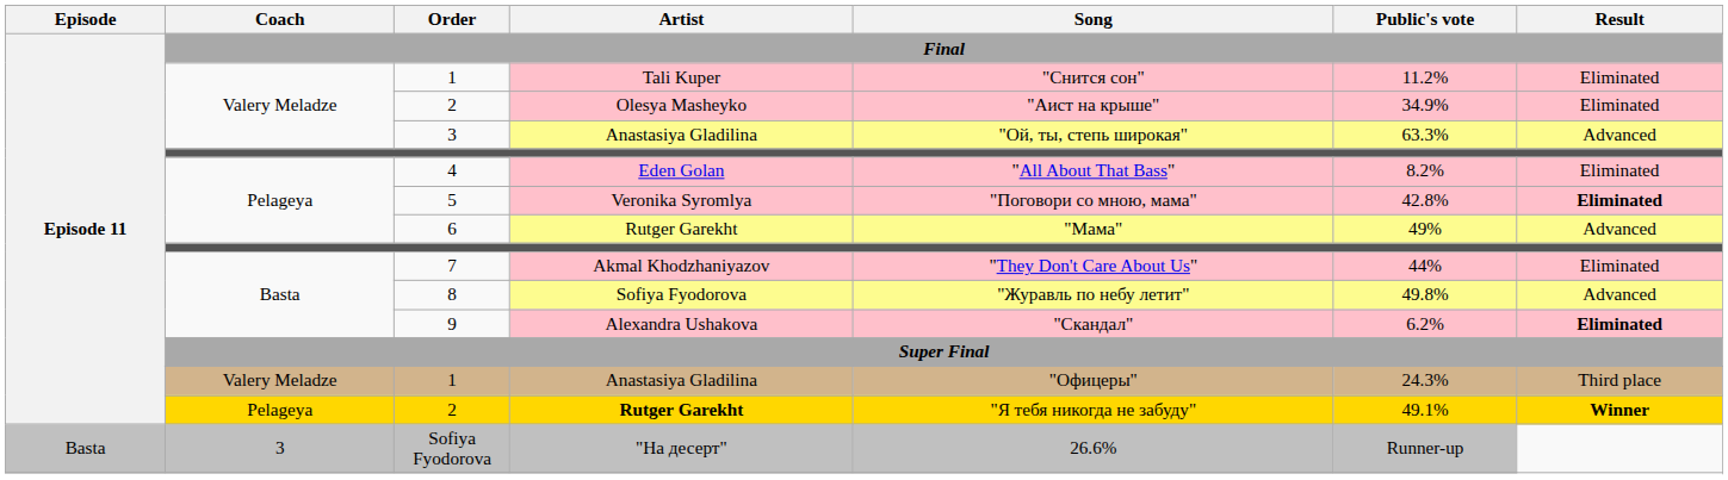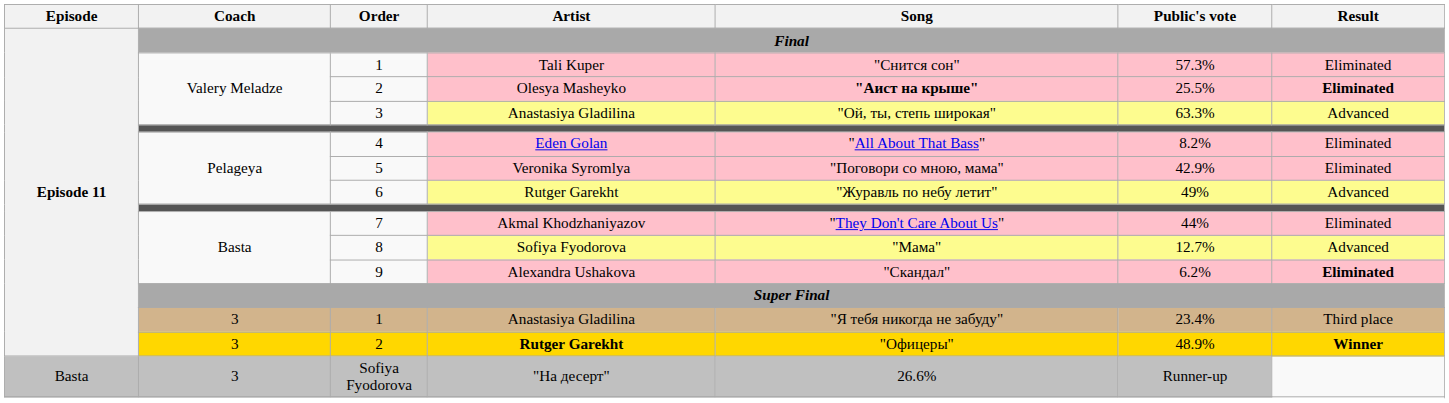1 / Tali Kuper | Public's vote: 11.2% -> 57.3%
2 / Olesya Masheyko | Song: normal -> bold
2 / Olesya Masheyko | Public's vote: 34.9% -> 25.5%
2 / Olesya Masheyko | Result: normal -> bold
5 | Public's vote: 42.8% -> 42.9%
5 | Result: bold -> normal
6 | Song: "Мама" -> "Журавль по небу летит"
8 | Song: "Журавль по небу летит" -> "Мама"
8 | Public's vote: 49.8% -> 12.7%
1 / Anastasiya Gladilina | Coach: Valery Meladze -> 3
1 / Anastasiya Gladilina | Song: "Офицеры" -> "Я тебя никогда не забуду"
1 / Anastasiya Gladilina | Public's vote: 24.3% -> 23.4%
2 / Rutger Garekht | Coach: Pelageya -> 3
2 / Rutger Garekht | Song: "Я тебя никогда не забуду" -> "Офицеры"
2 / Rutger Garekht | Public's vote: 49.1% -> 48.9%
